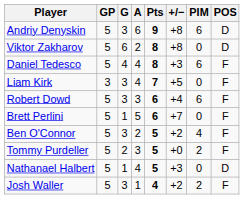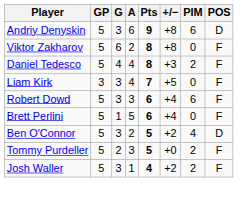Viktor Zakharov | POS: D -> F
Daniel Tedesco | PIM: 6 -> 2
Brett Perlini | +/−: +7 -> +4
Ben O'Connor | POS: F -> D
- row: Nathanael Halbert | 5 | 1 | 4 | 5 | +3 | 0 | D
